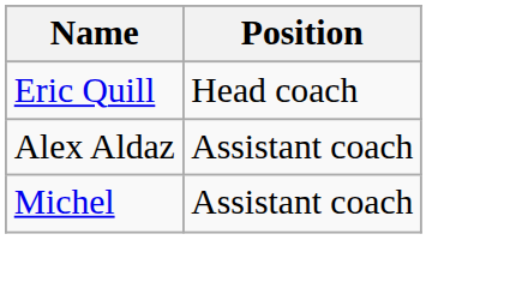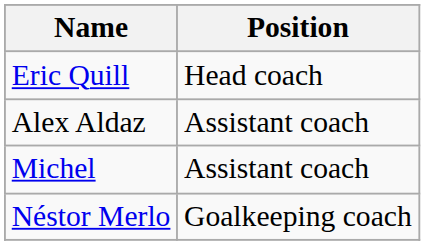+ row: Néstor Merlo | Goalkeeping coach
